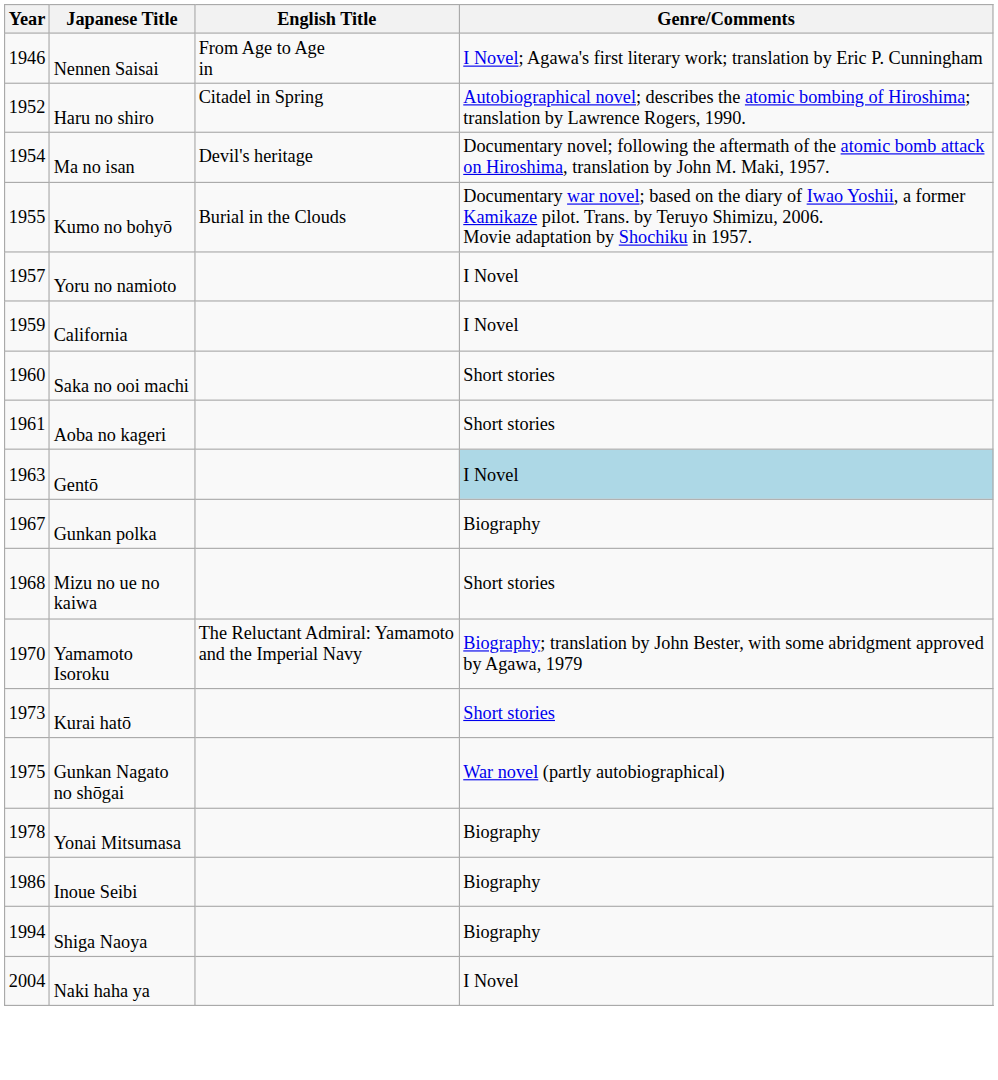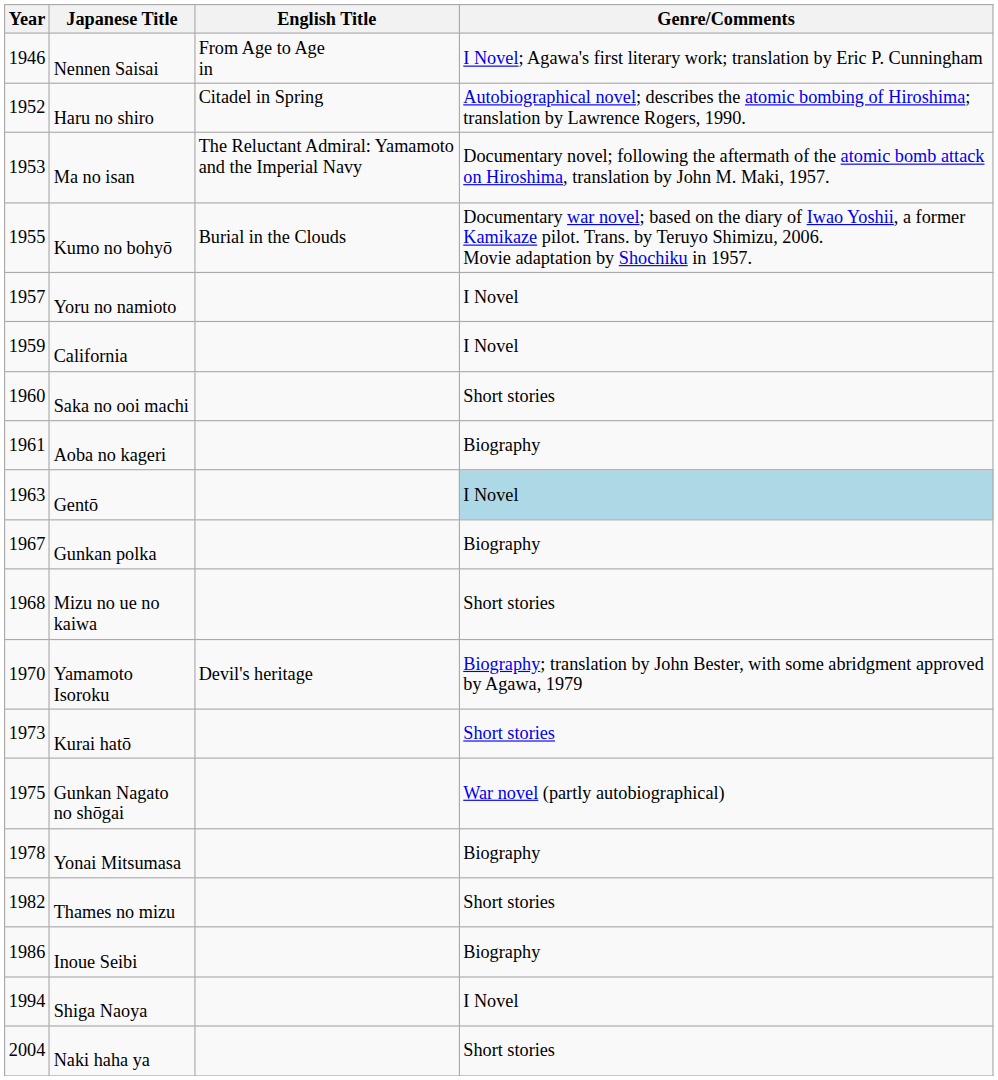Ma no isan | Year: 1954 -> 1953
Ma no isan | English Title: Devil's heritage -> The Reluctant Admiral: Yamamoto and the Imperial Navy
Aoba no kageri | Genre/Comments: Short stories -> Biography
Yamamoto Isoroku | English Title: The Reluctant Admiral: Yamamoto and the Imperial Navy -> Devil's heritage
+ row: 1982 | Thames no mizu | Short stories
Shiga Naoya | Genre/Comments: Biography -> I Novel
Naki haha ya | Genre/Comments: I Novel -> Short stories
